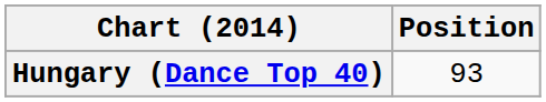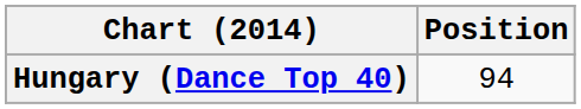Hungary (Dance Top 40) | Position: 93 -> 94
